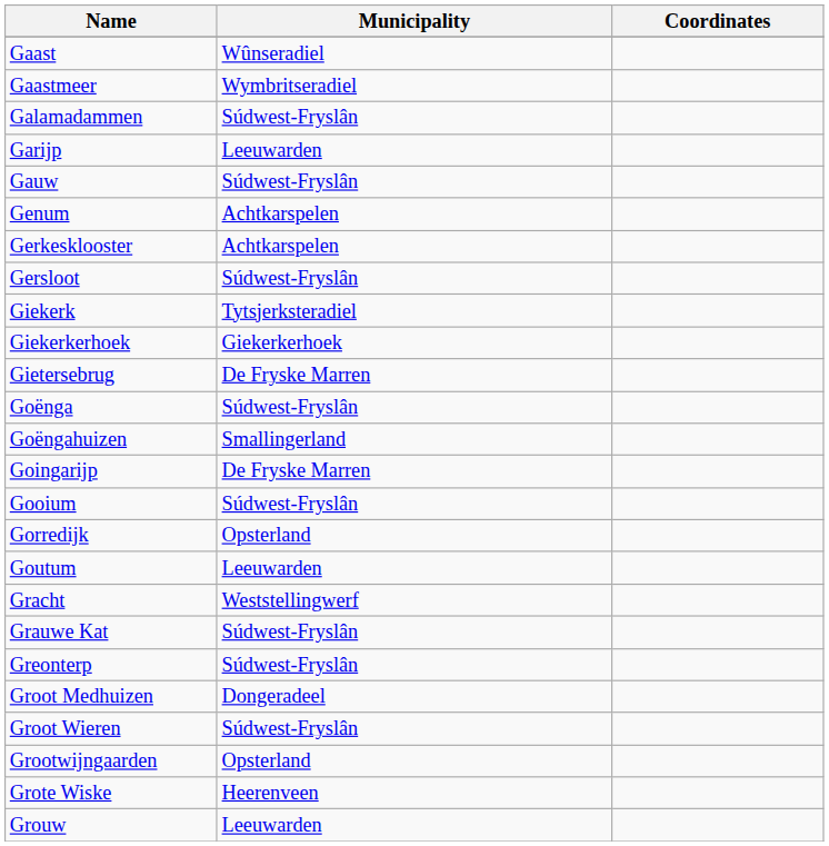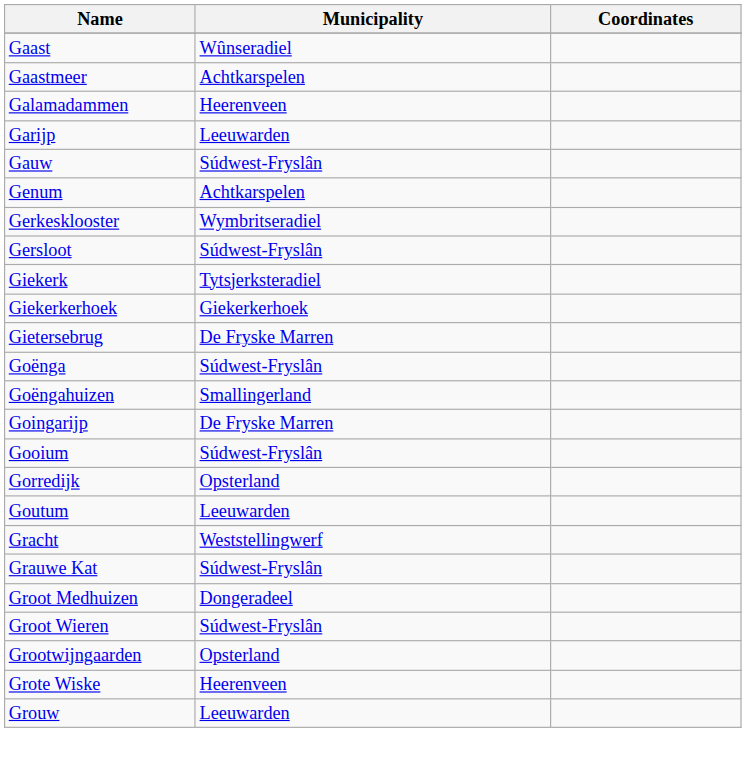Gaastmeer | Municipality: Wymbritseradiel -> Achtkarspelen
Galamadammen | Municipality: Súdwest-Fryslân -> Heerenveen
Gerkesklooster | Municipality: Achtkarspelen -> Wymbritseradiel
- row: Greonterp | Súdwest-Fryslân
